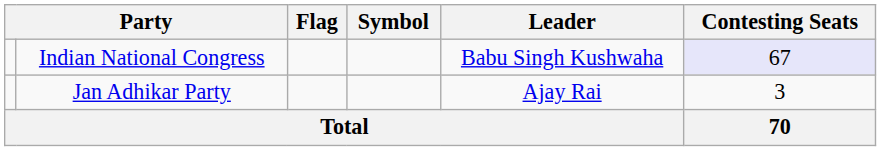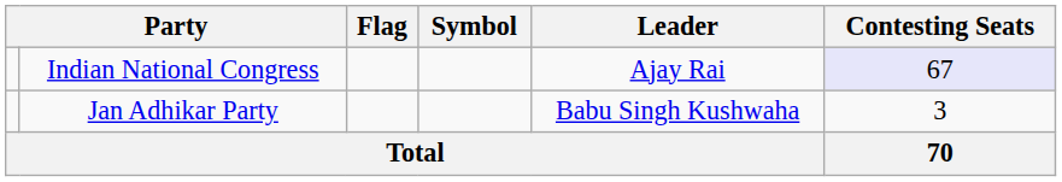Indian National Congress | Leader: Babu Singh Kushwaha -> Ajay Rai
Jan Adhikar Party | Leader: Ajay Rai -> Babu Singh Kushwaha
